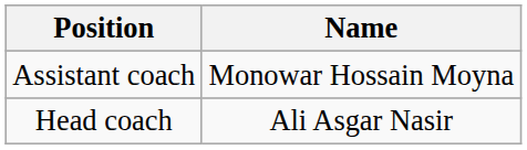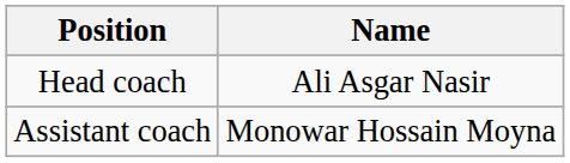rows swapped: Head coach <-> Assistant coach
